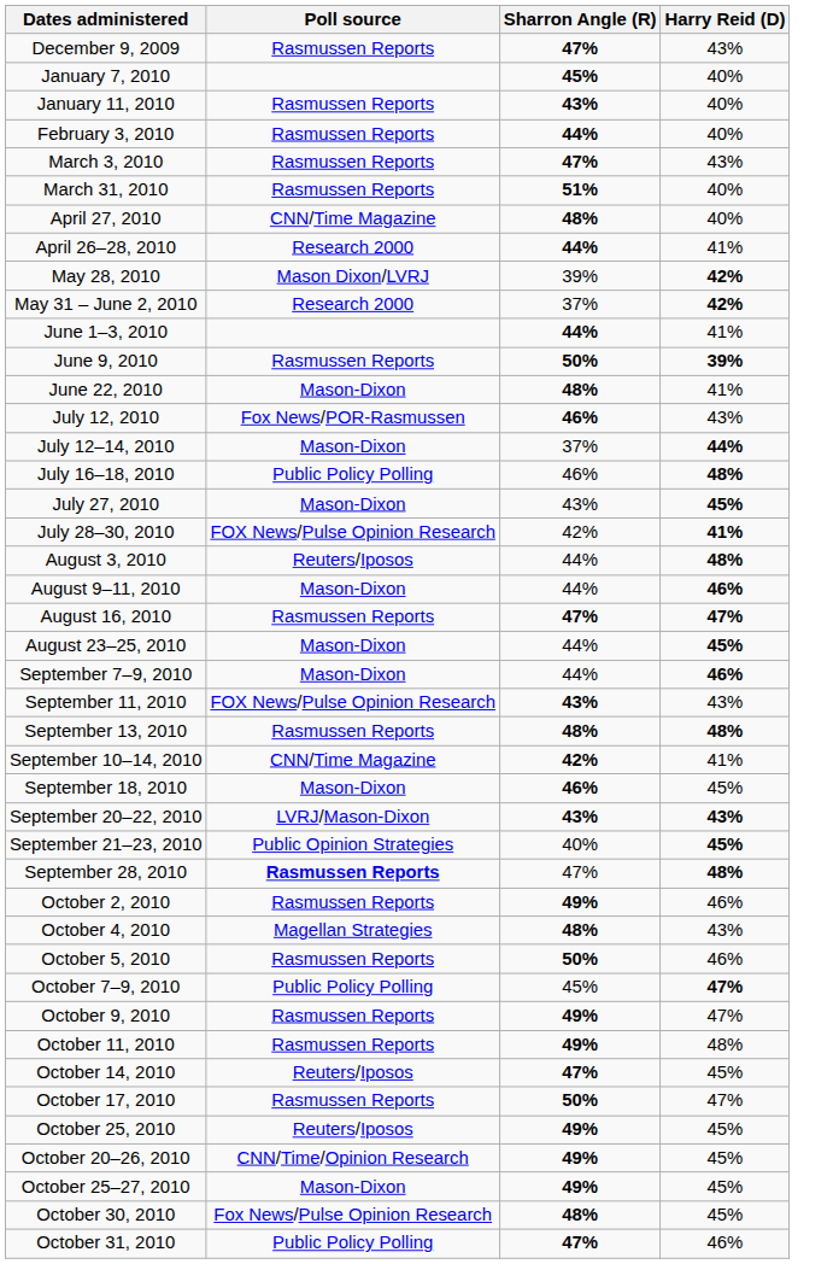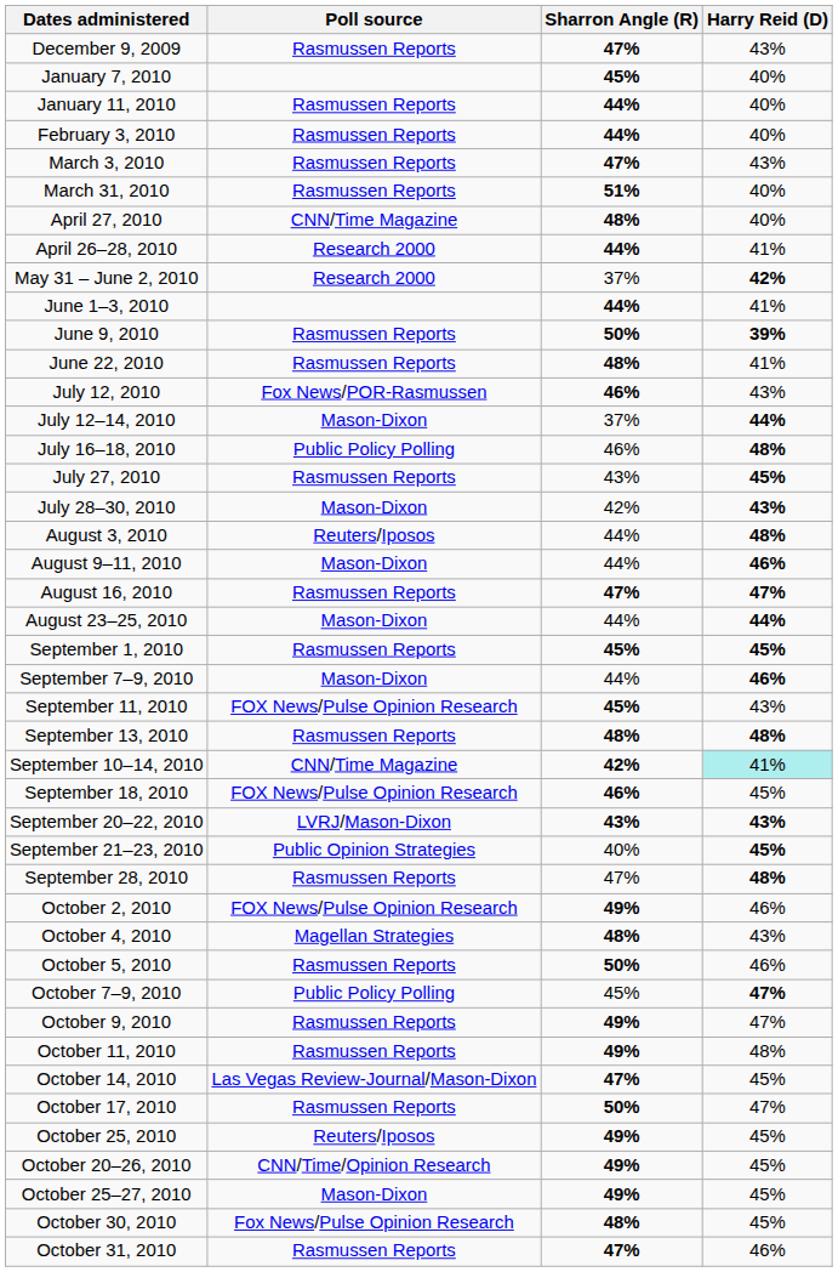January 11, 2010 | Sharron Angle (R): 43% -> 44%
- row: May 28, 2010 | Mason Dixon/LVRJ | 39% | 42%
June 22, 2010 | Poll source: Mason-Dixon -> Rasmussen Reports
July 27, 2010 | Poll source: Mason-Dixon -> Rasmussen Reports
July 28–30, 2010 | Poll source: FOX News/Pulse Opinion Research -> Mason-Dixon
July 28–30, 2010 | Harry Reid (D): 41% -> 43%
August 23–25, 2010 | Harry Reid (D): 45% -> 44%
+ row: September 1, 2010 | Rasmussen Reports | 45% | 45%
September 11, 2010 | Sharron Angle (R): 43% -> 45%
September 10–14, 2010 | Harry Reid (D): no background -> paleturquoise background
September 18, 2010 | Poll source: Mason-Dixon -> FOX News/Pulse Opinion Research
September 28, 2010 | Poll source: bold -> normal
October 2, 2010 | Poll source: Rasmussen Reports -> FOX News/Pulse Opinion Research
October 14, 2010 | Poll source: Reuters/Iposos -> Las Vegas Review-Journal/Mason-Dixon
October 31, 2010 | Poll source: Public Policy Polling -> Rasmussen Reports
